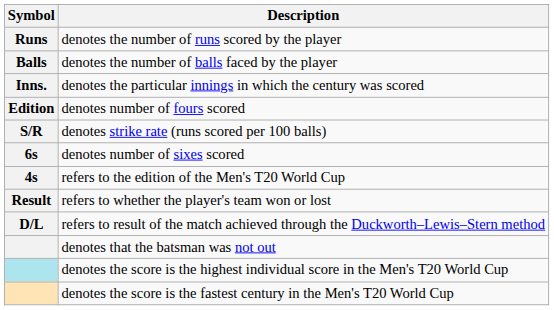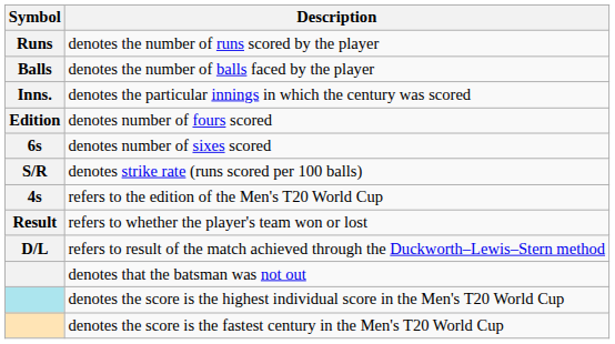rows swapped: denotes number of sixes scored <-> denotes strike rate (runs scored per 100 balls)
